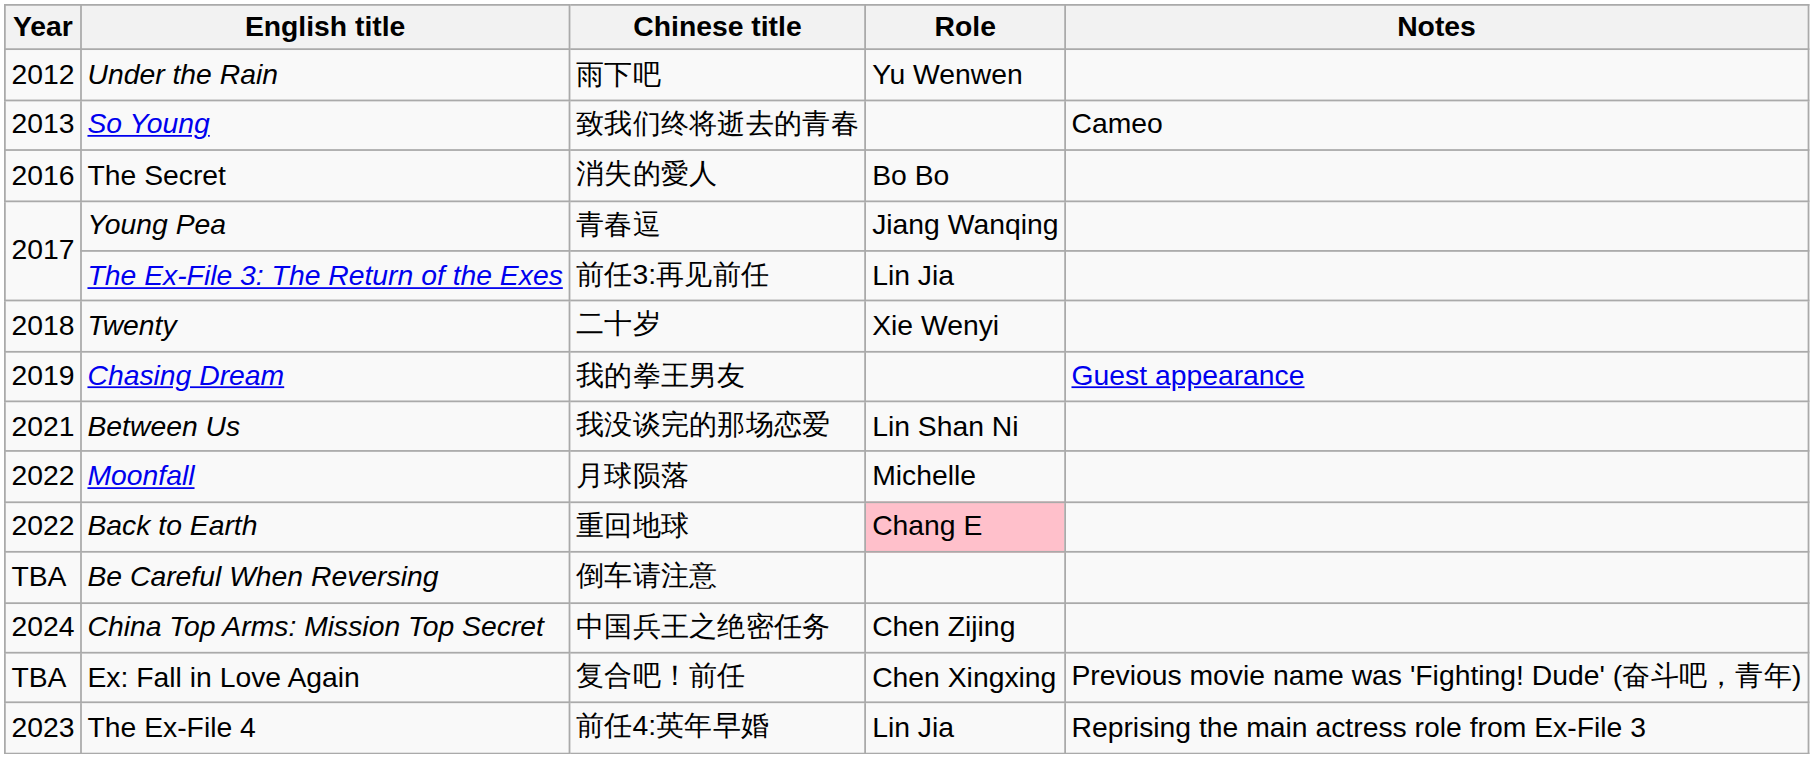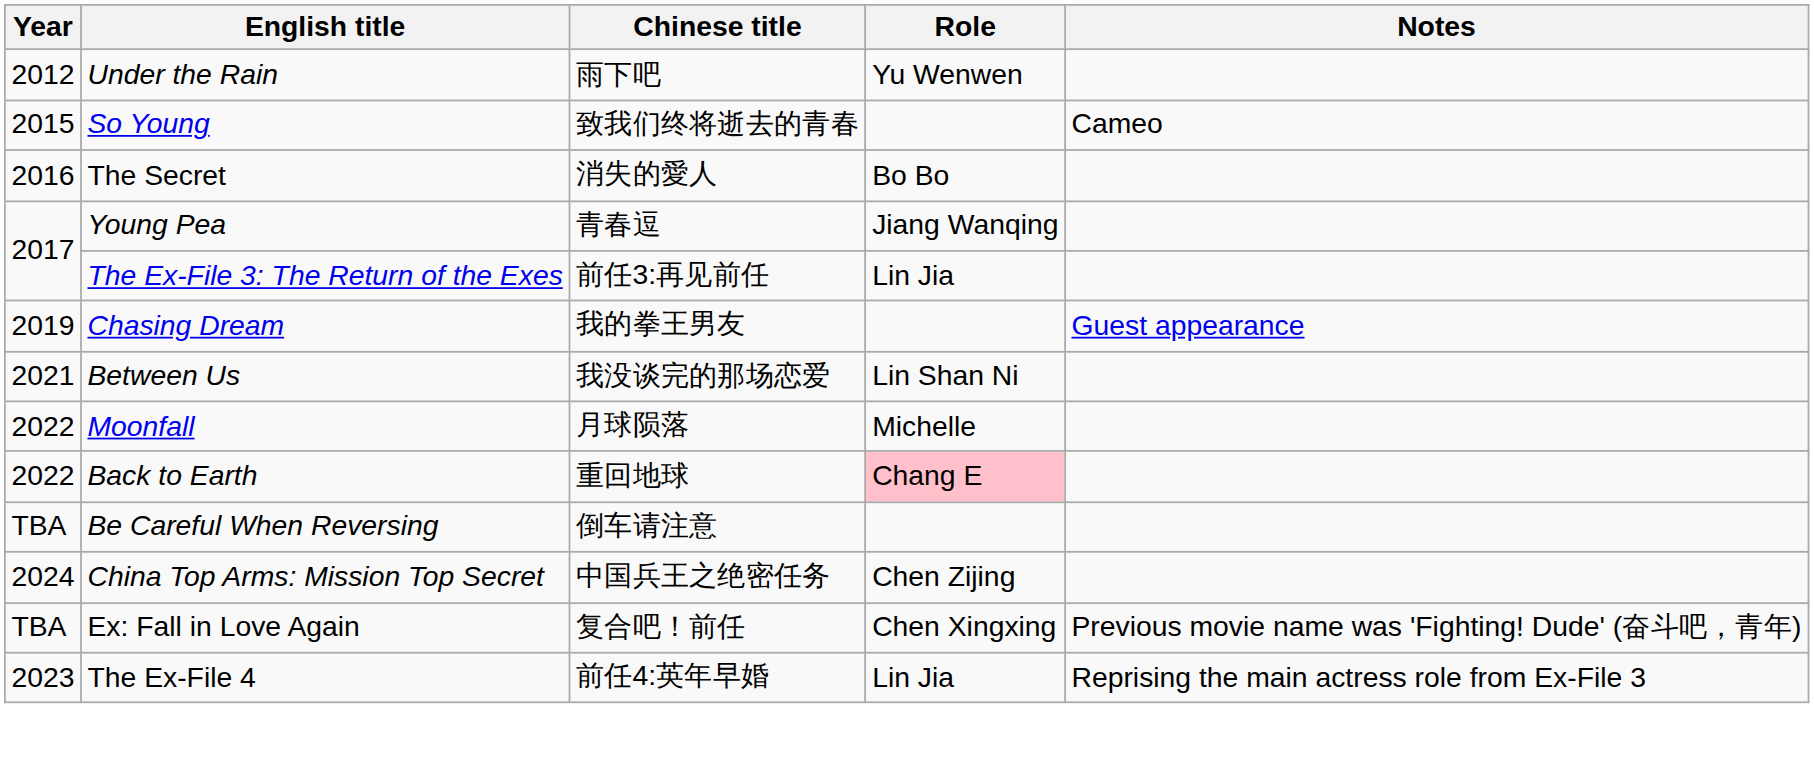So Young | Year: 2013 -> 2015
- row: 2018 | Twenty | 二十岁 | Xie Wenyi
